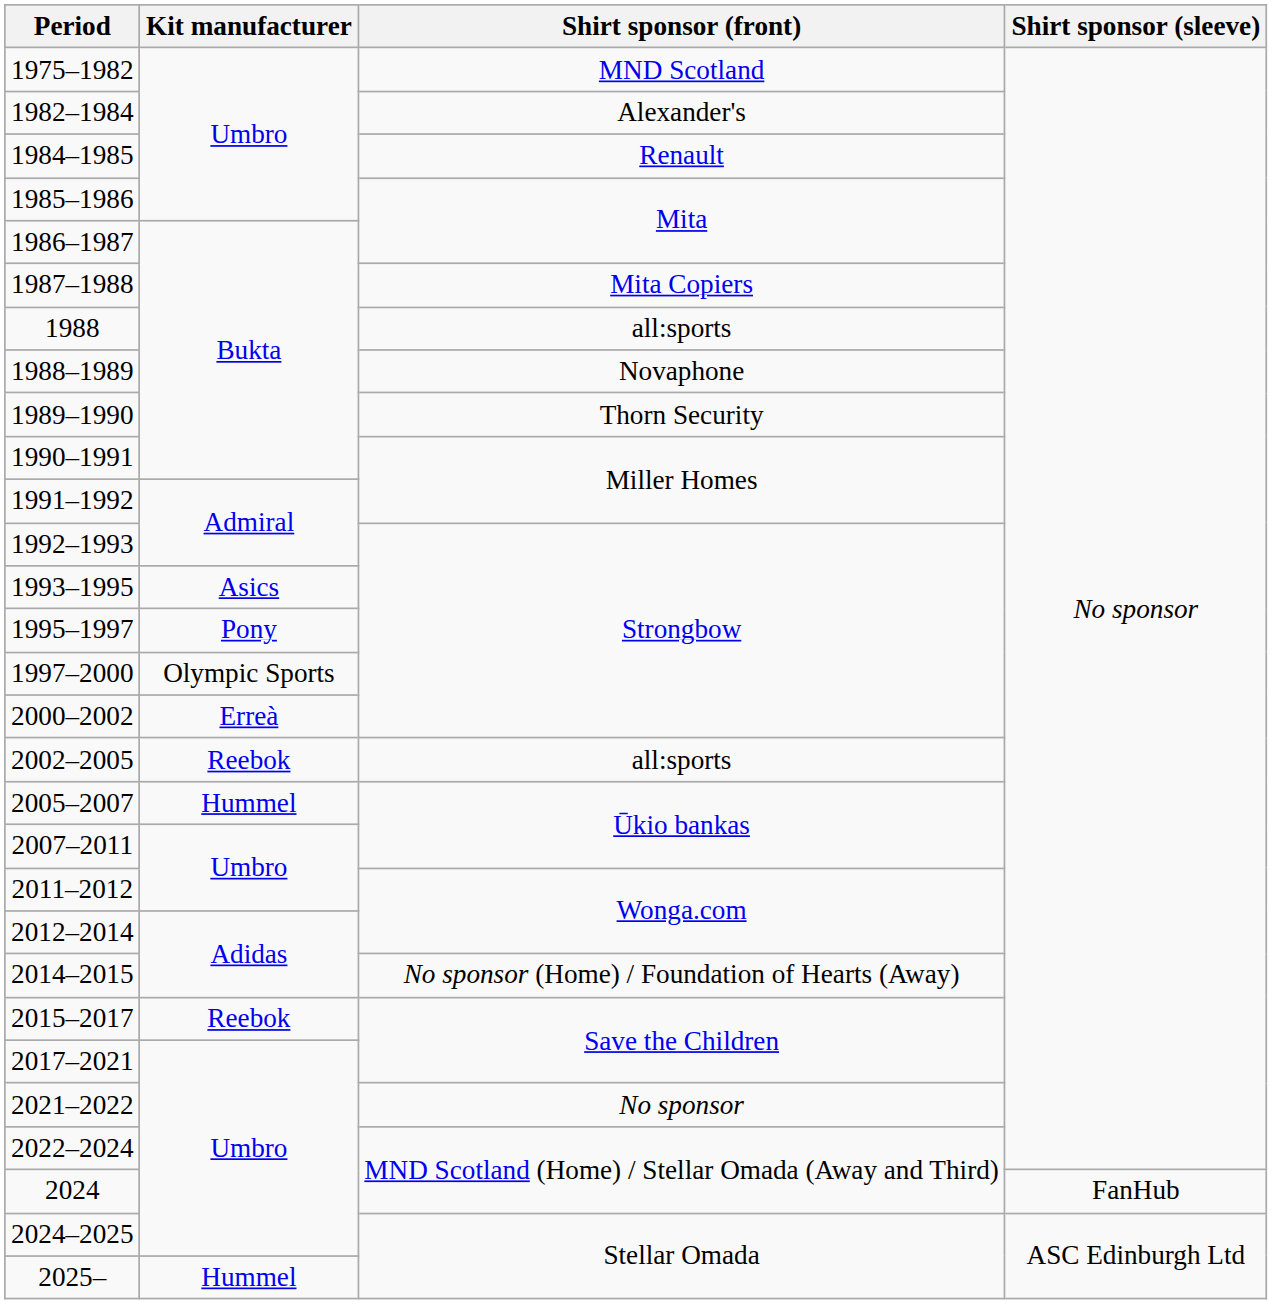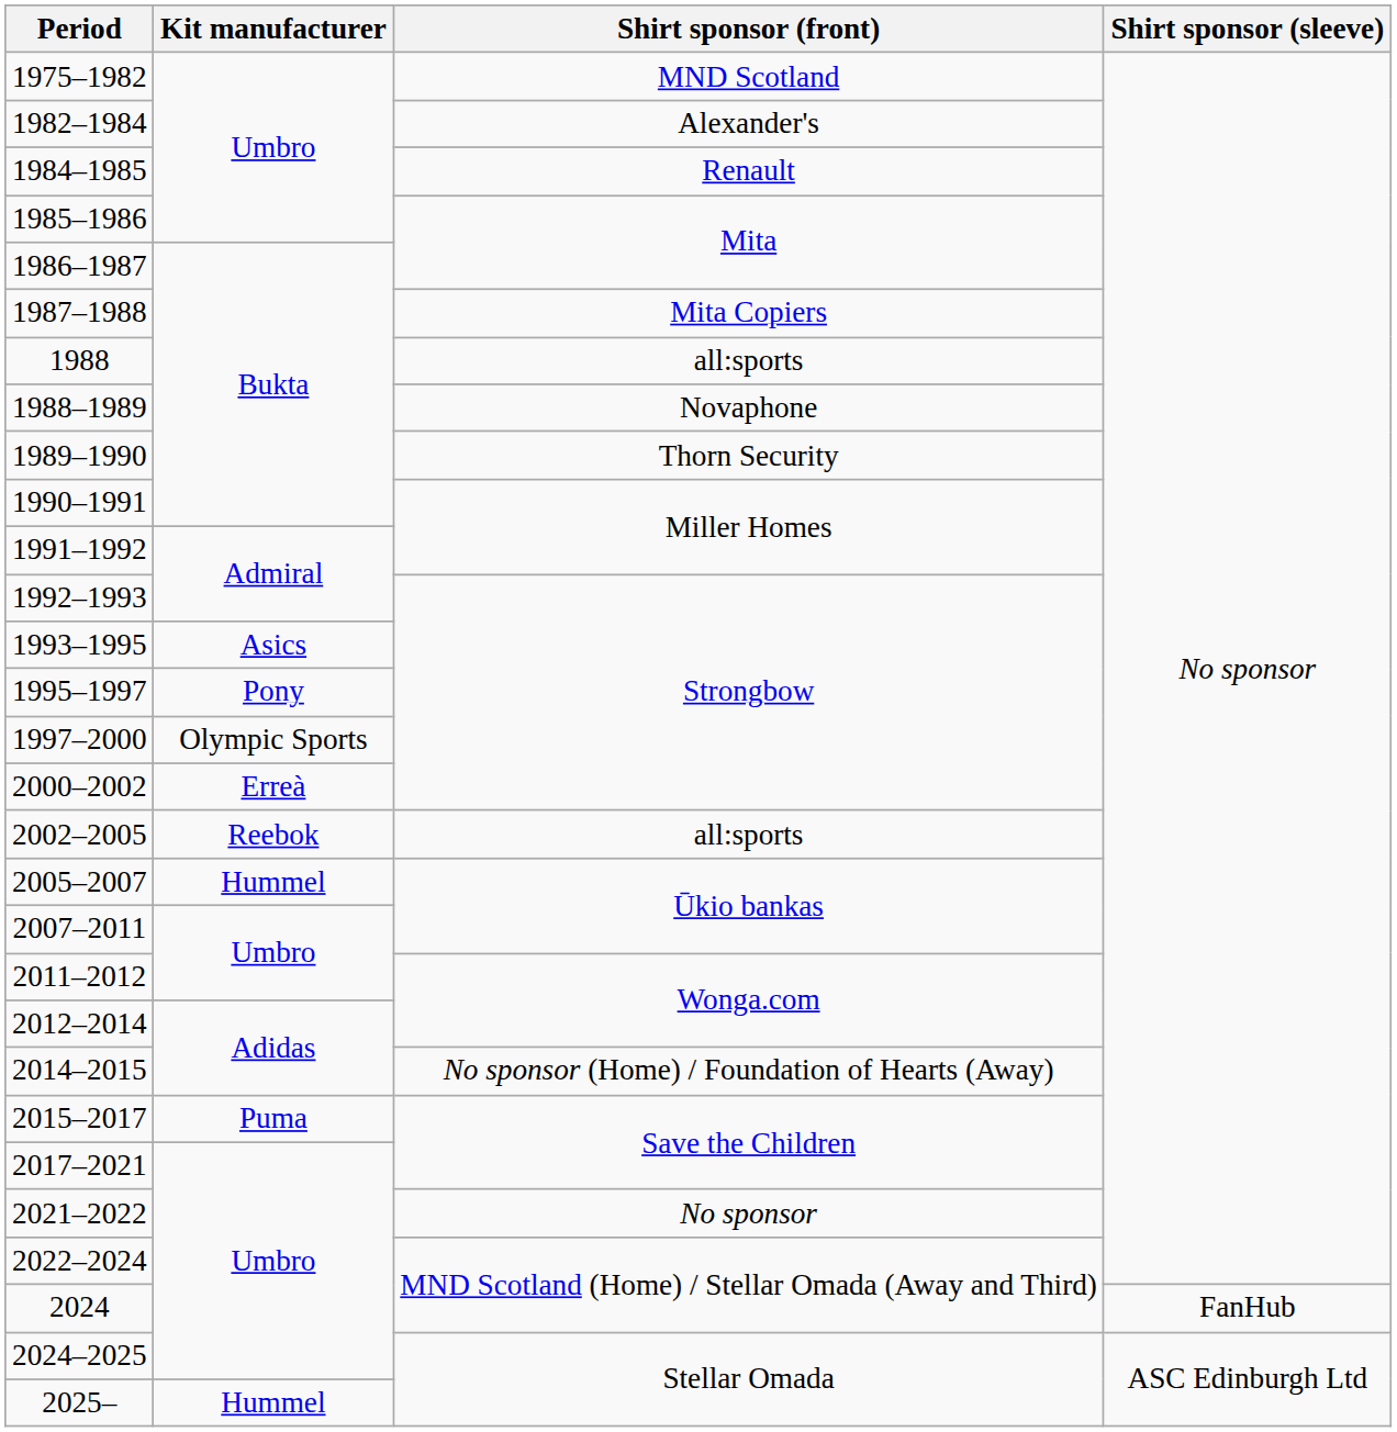2015–2017 | Kit manufacturer: Reebok -> Puma
